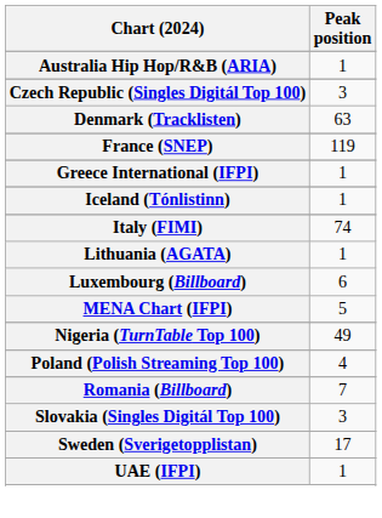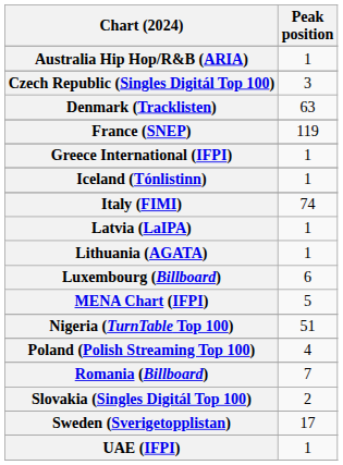+ row: Latvia (LaIPA) | 1
Nigeria (TurnTable Top 100) | Peak position: 49 -> 51
Slovakia (Singles Digitál Top 100) | Peak position: 3 -> 2
